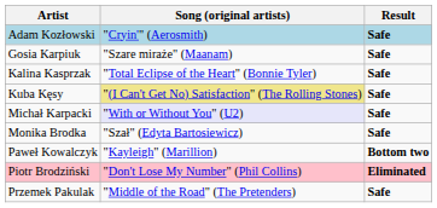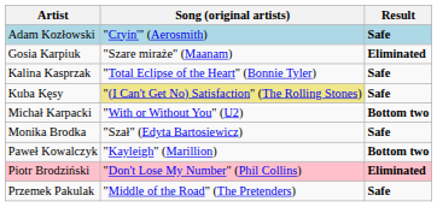Gosia Karpiuk | Result: Safe -> Eliminated
Michał Karpacki | Song (original artists): lavender background -> no background
Michał Karpacki | Result: Safe -> Bottom two
